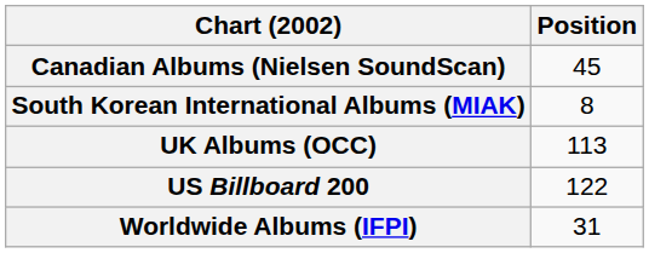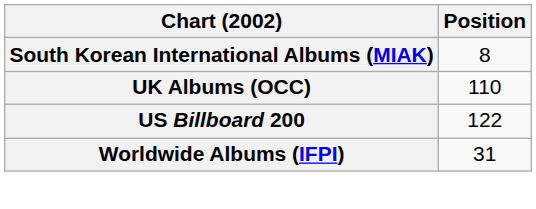- row: Canadian Albums (Nielsen SoundScan) | 45
UK Albums (OCC) | Position: 113 -> 110
